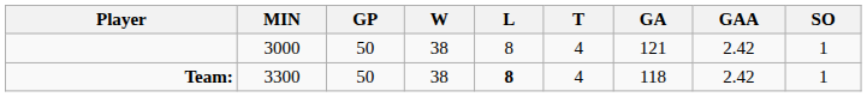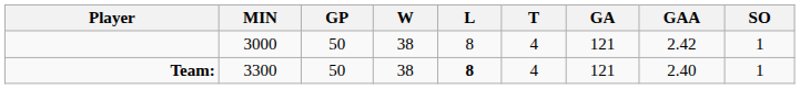Team: | GA: 118 -> 121
Team: | GAA: 2.42 -> 2.40
